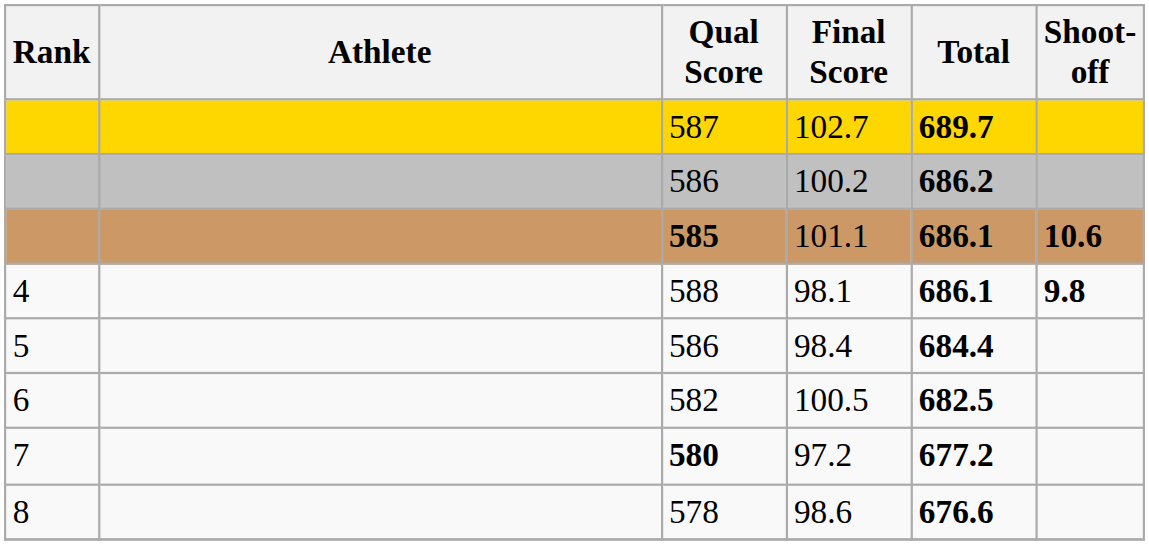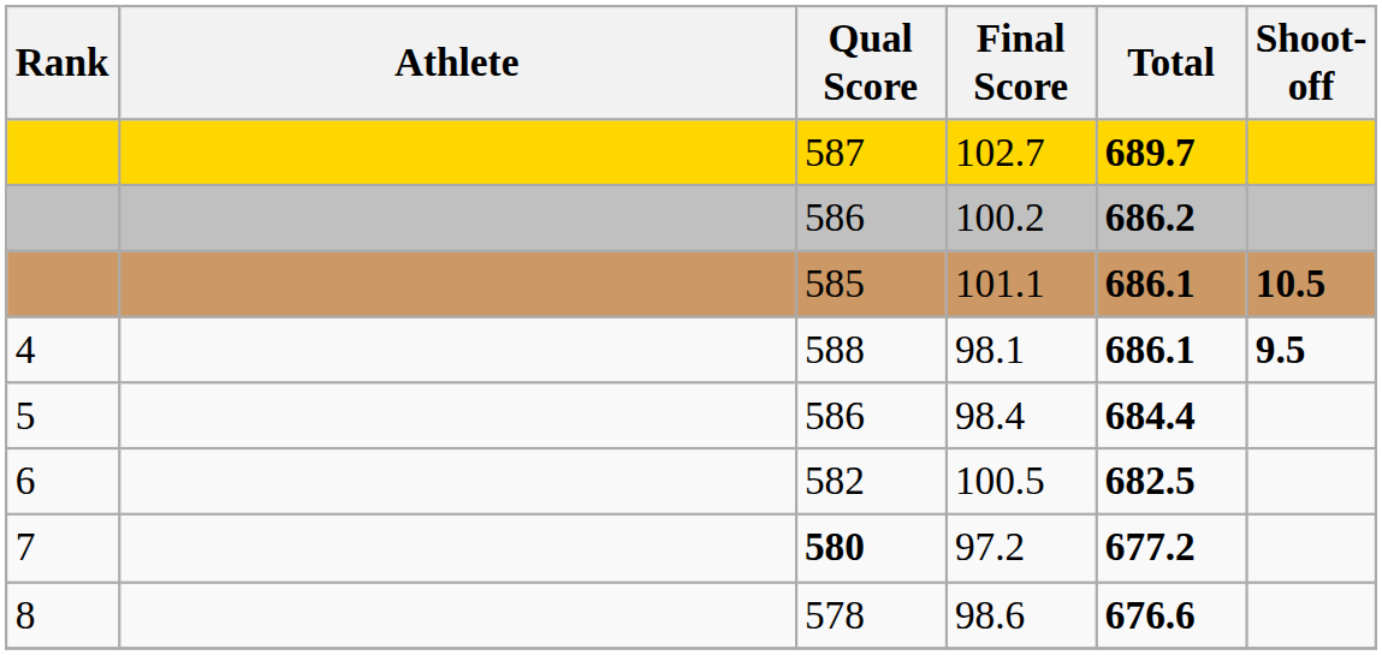101.1 | Qual Score: bold -> normal
101.1 | Shoot-off: 10.6 -> 10.5
98.1 | Shoot-off: 9.8 -> 9.5
